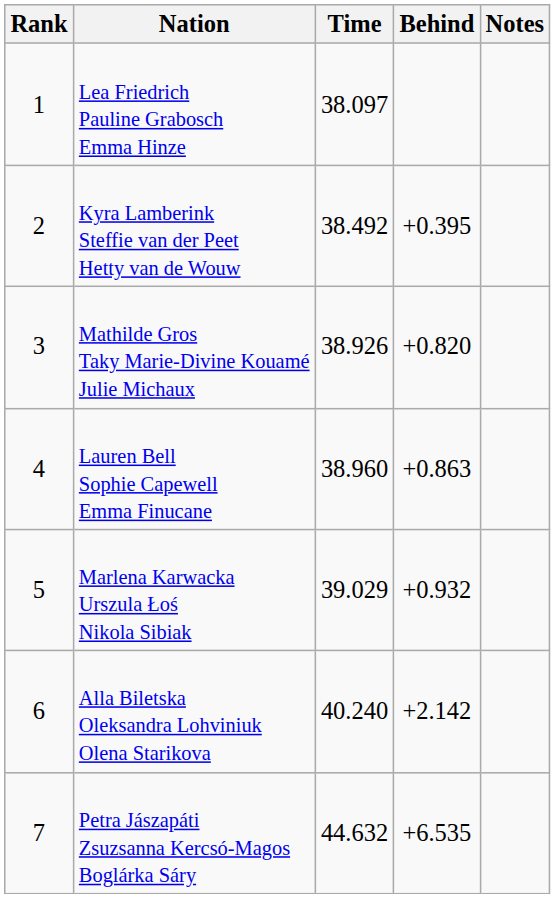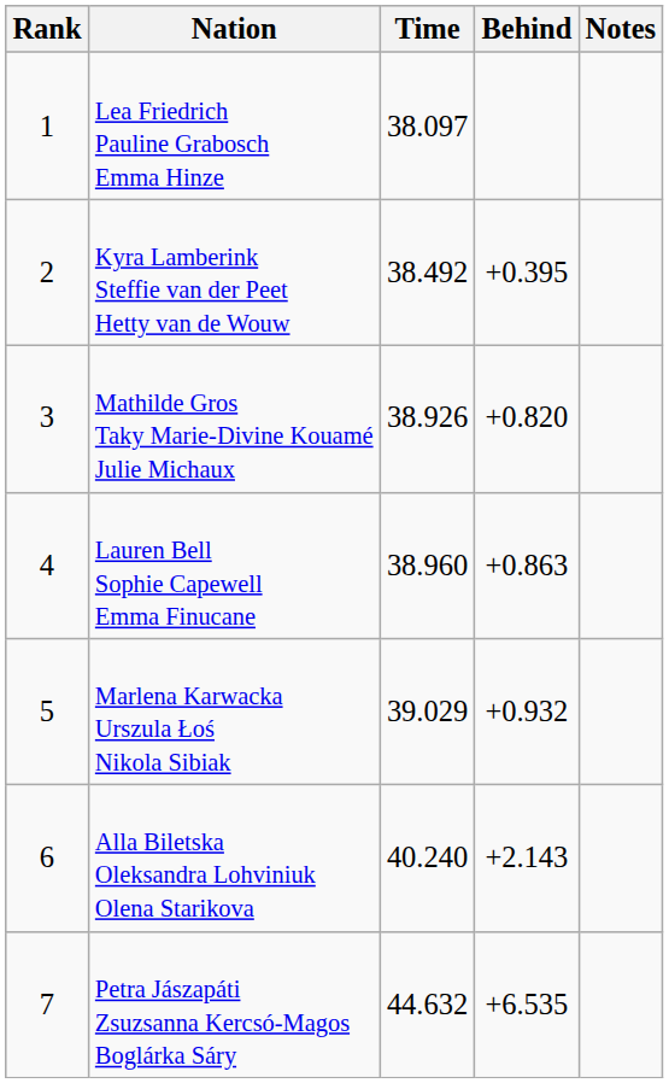Alla Biletska Oleksandra Lohviniuk Olena Starikova | Behind: +2.142 -> +2.143
